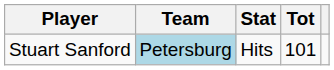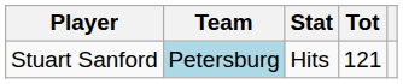Stuart Sanford | Tot: 101 -> 121
